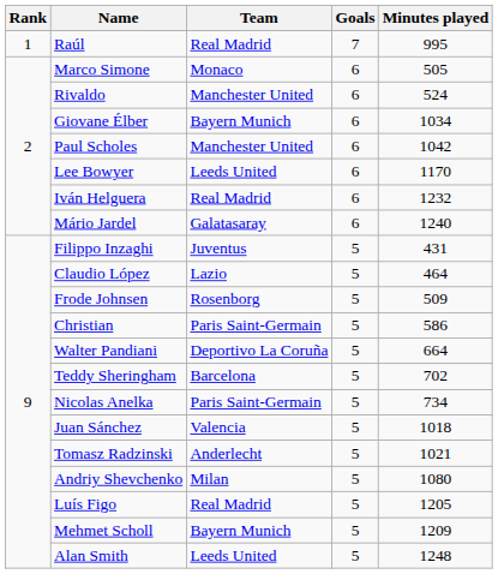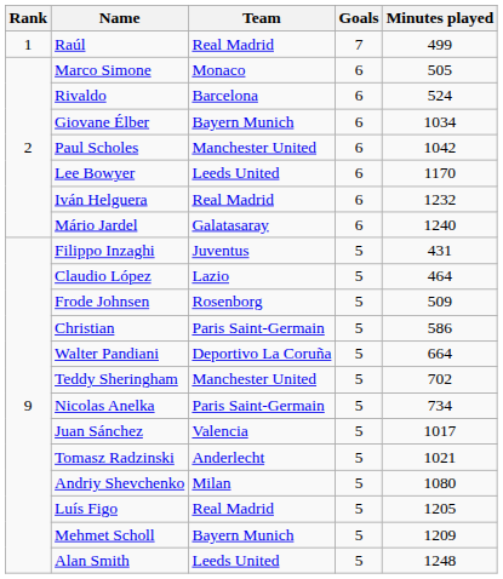Raúl | Minutes played: 995 -> 499
Rivaldo | Team: Manchester United -> Barcelona
Teddy Sheringham | Team: Barcelona -> Manchester United
Juan Sánchez | Minutes played: 1018 -> 1017
